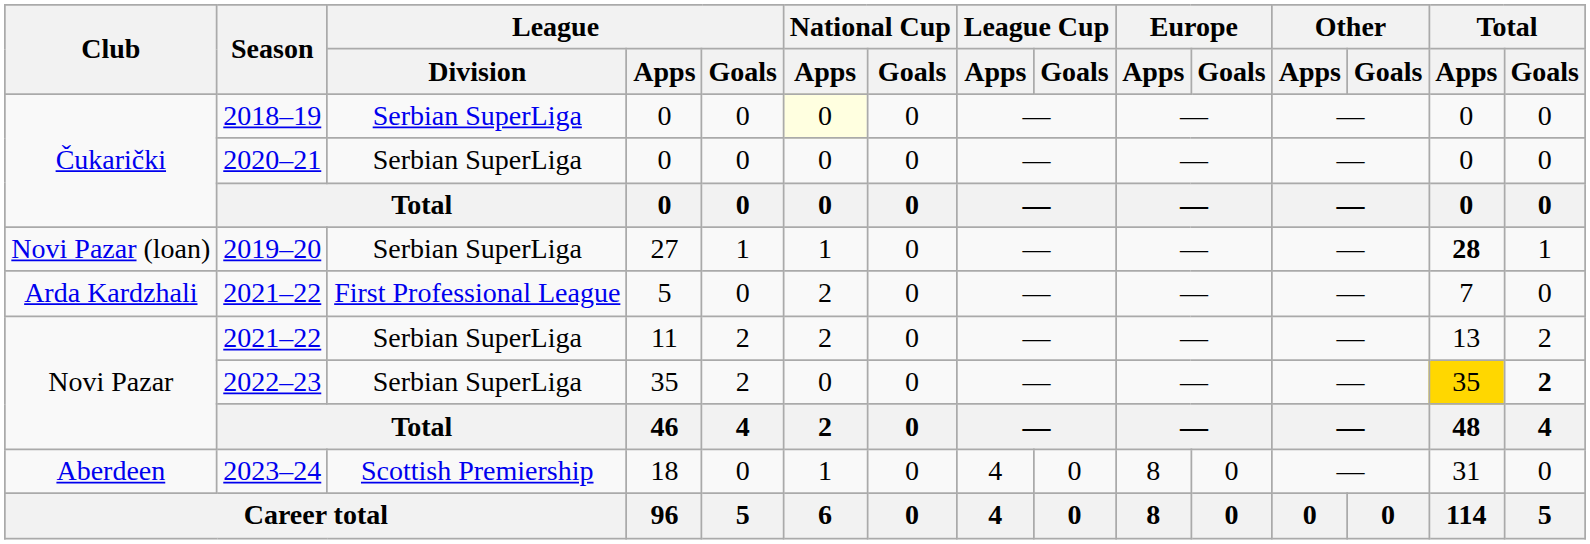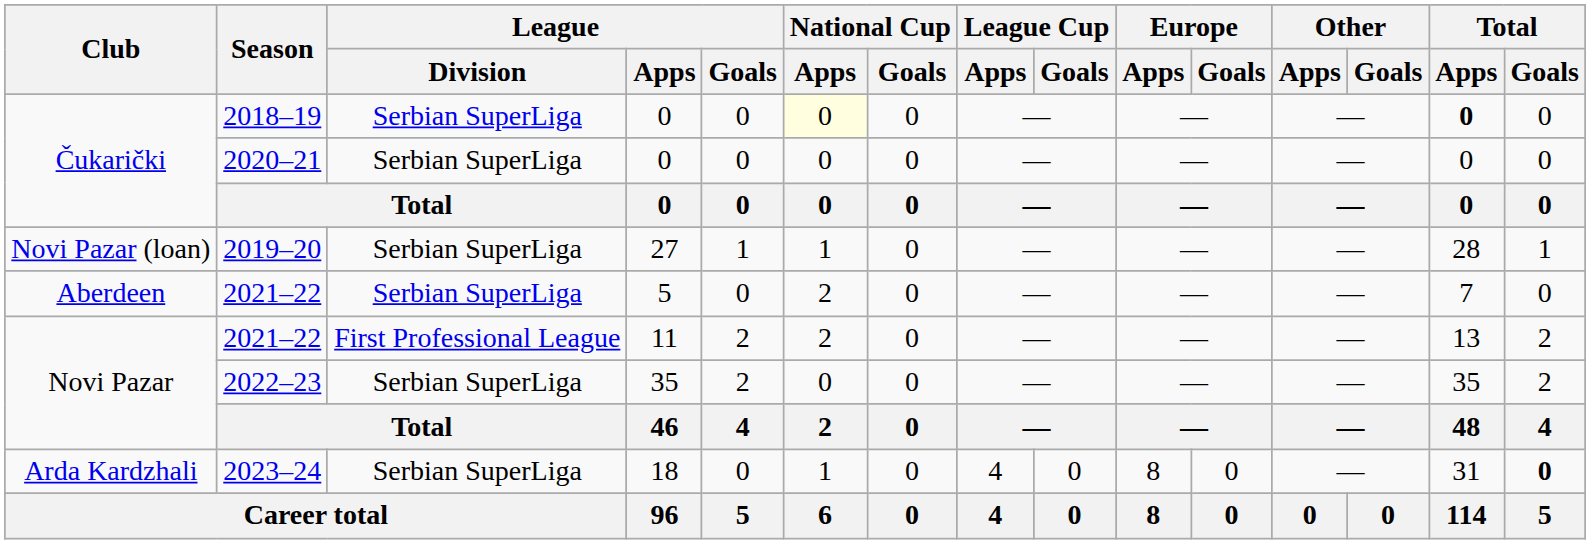2018–19 | Total / Apps: normal -> bold
2019–20 | Total / Apps: bold -> normal
2021–22 / 5 | Club: Arda Kardzhali -> Aberdeen
2021–22 / 5 | League / Division: First Professional League -> Serbian SuperLiga
2021–22 / 11 | League / Division: Serbian SuperLiga -> First Professional League
2022–23 | Total / Apps: gold background -> no background
2022–23 | Total / Goals: bold -> normal
2023–24 | Club: Aberdeen -> Arda Kardzhali
2023–24 | League / Division: Scottish Premiership -> Serbian SuperLiga
2023–24 | Total / Goals: normal -> bold
